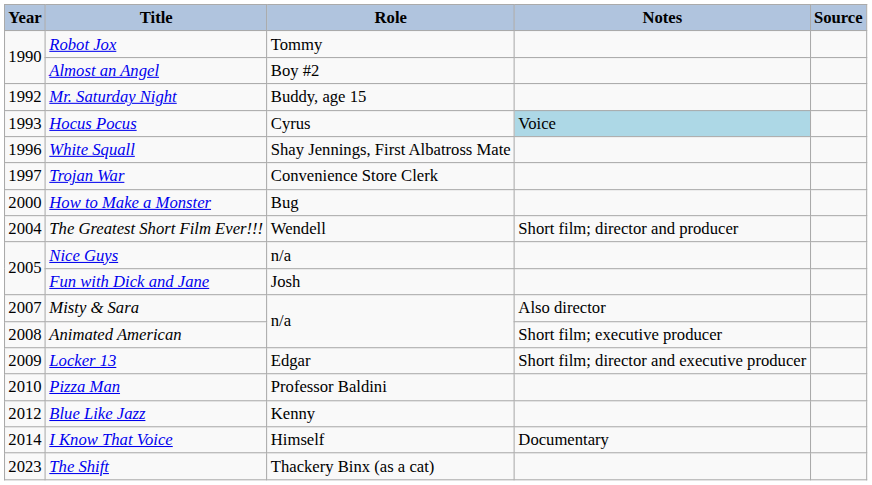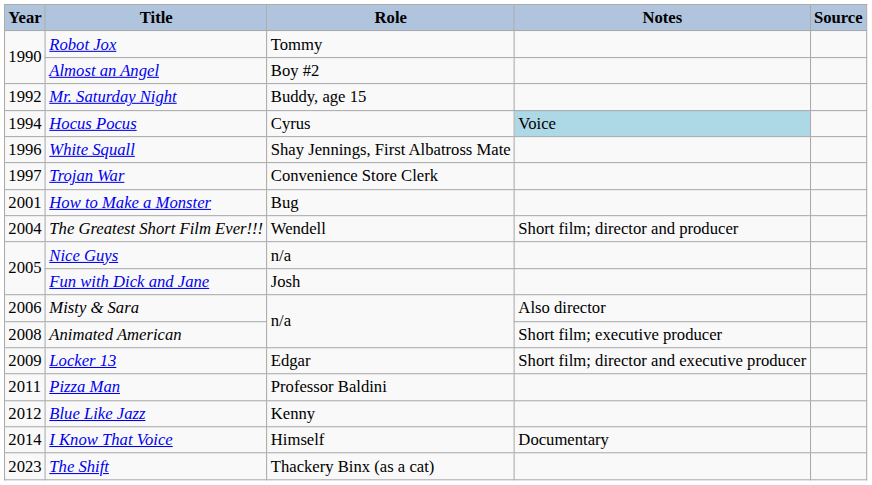Hocus Pocus | Year: 1993 -> 1994
How to Make a Monster | Year: 2000 -> 2001
Misty & Sara | Year: 2007 -> 2006
Pizza Man | Year: 2010 -> 2011
